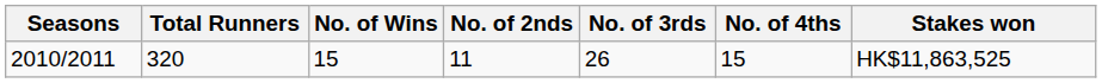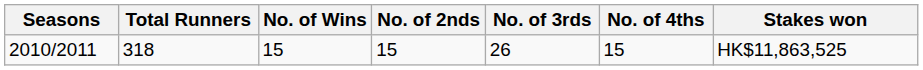2010/2011 | Total Runners: 320 -> 318
2010/2011 | No. of 2nds: 11 -> 15
